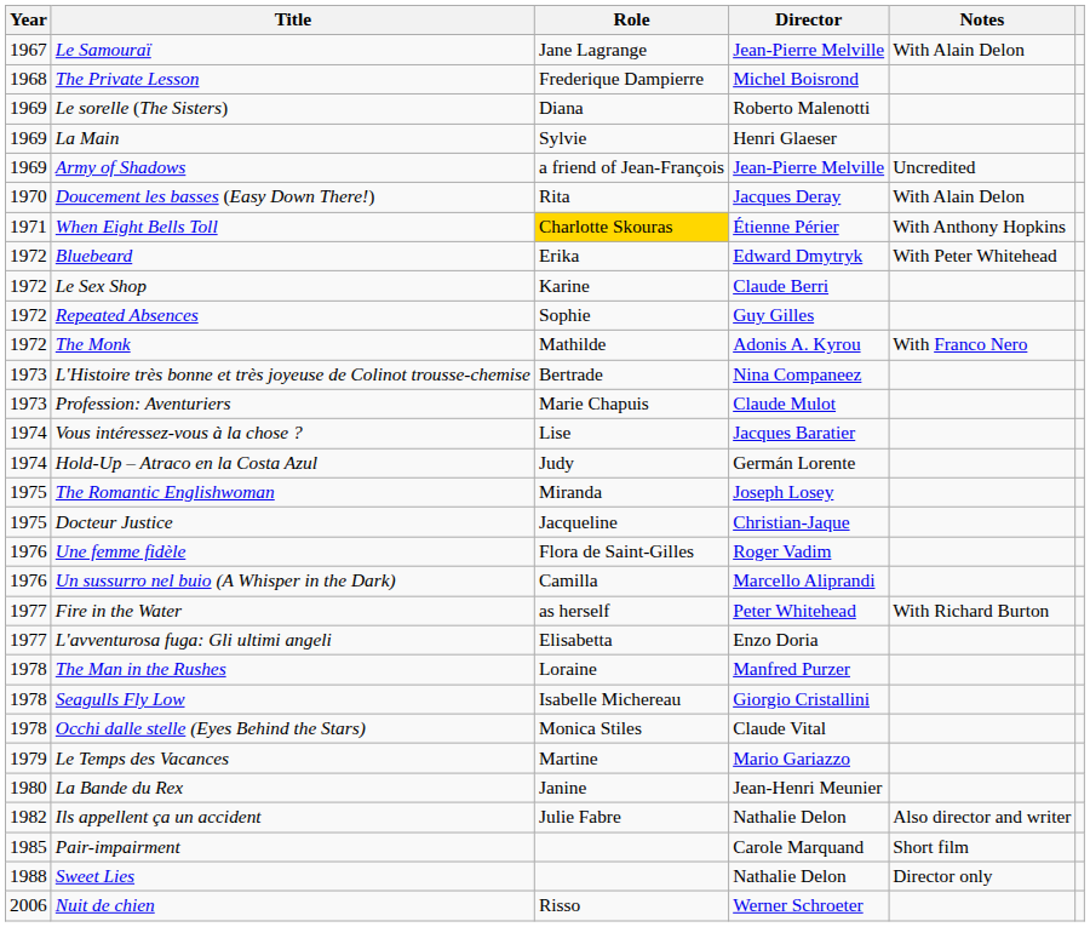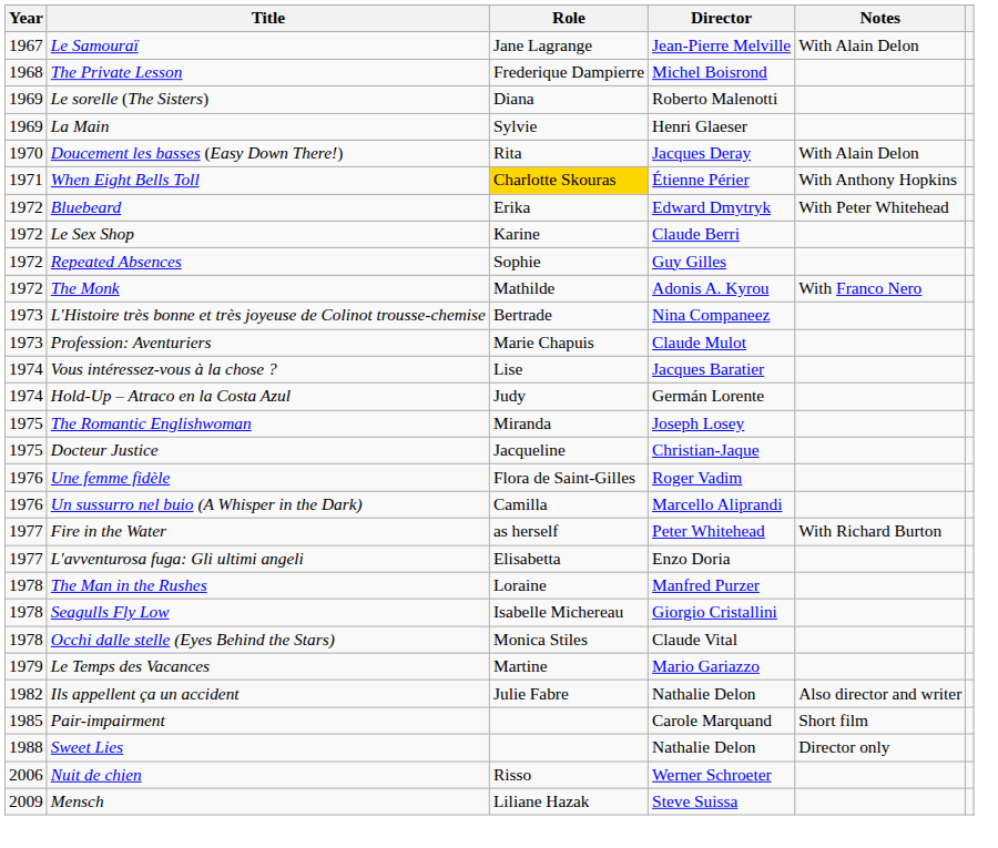- row: 1969 | Army of Shadows | a friend of Jean-François | Jean-Pierre Melville | Uncredited
- row: 1980 | La Bande du Rex | Janine | Jean-Henri Meunier
+ row: 2009 | Mensch | Liliane Hazak | Steve Suissa
